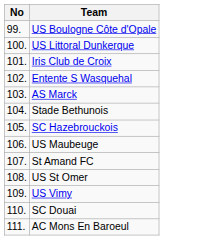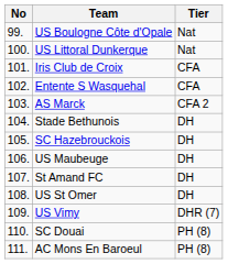+ column: Tier | Nat | Nat | CFA | CFA | CFA 2 | DH | DH | DH | DH | DH | DHR (7) | PH (8) | PH (8)
